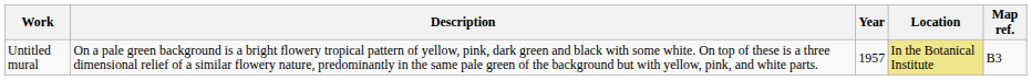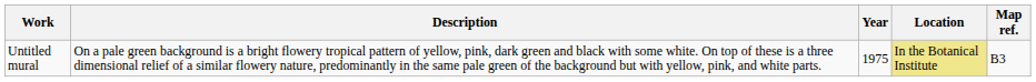Untitled mural | Year: 1957 -> 1975
